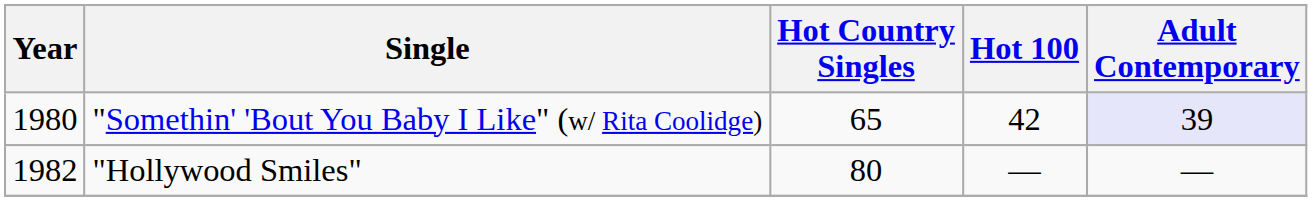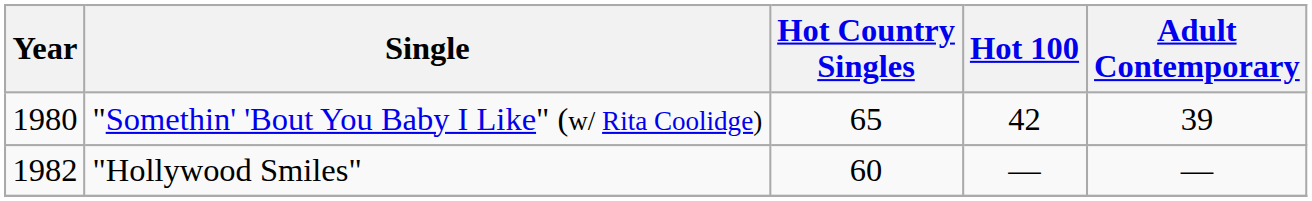"Somethin' 'Bout You Baby I Like" (w/ Rita Coolidge) | Adult Contemporary: lavender background -> no background
"Hollywood Smiles" | Hot Country Singles: 80 -> 60
